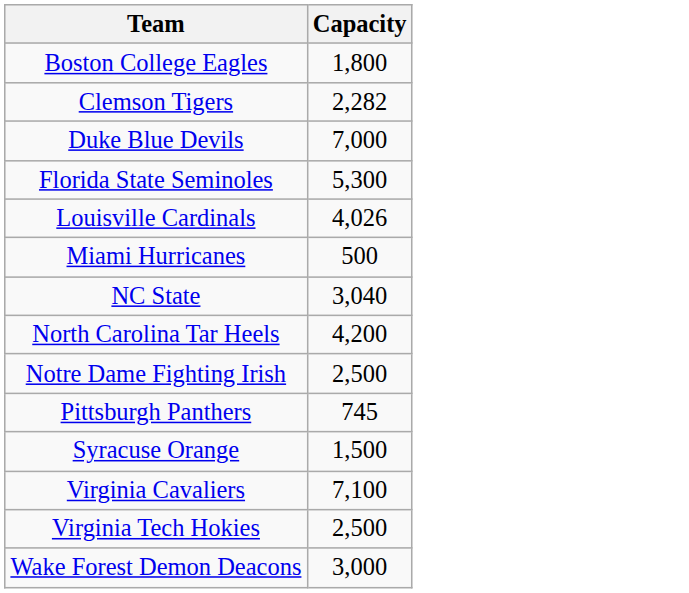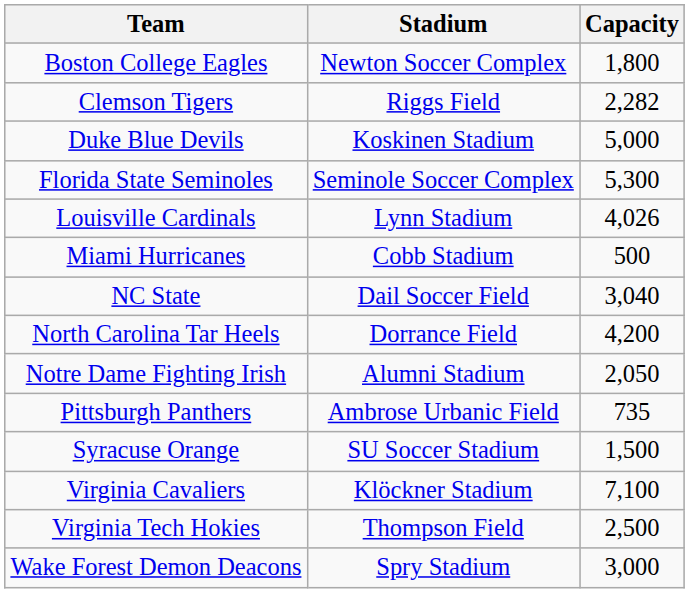+ column: Stadium | Newton Soccer Complex | Riggs Field | Koskinen Stadium | Seminole Soccer Complex | Lynn Stadium | Cobb Stadium | Dail Soccer Field | Dorrance Field | Alumni Stadium | Ambrose Urbanic Field | SU Soccer Stadium | Klöckner Stadium | Thompson Field | Spry Stadium
Duke Blue Devils | Capacity: 7,000 -> 5,000
Notre Dame Fighting Irish | Capacity: 2,500 -> 2,050
Pittsburgh Panthers | Capacity: 745 -> 735
